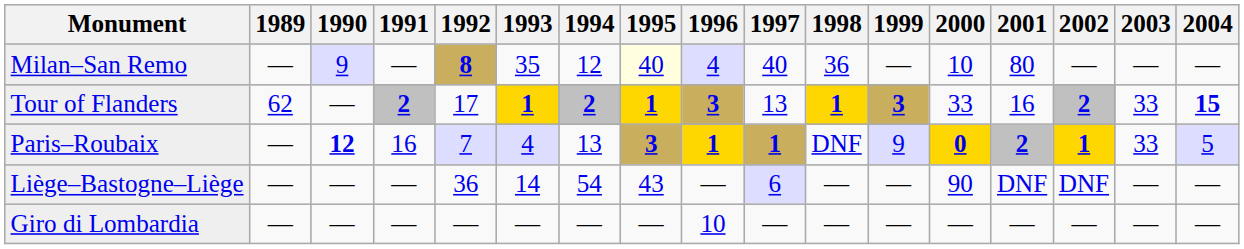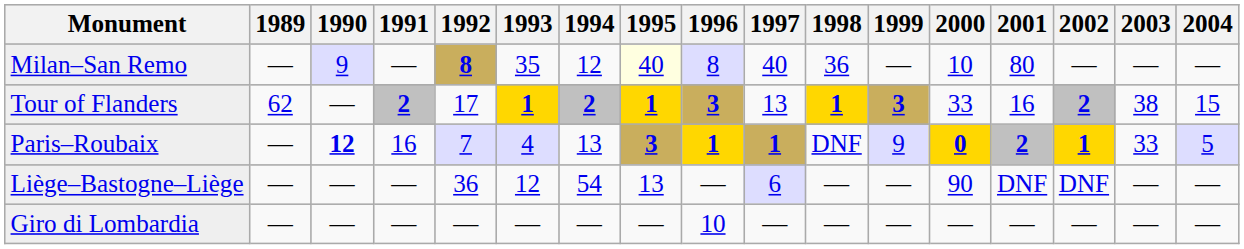Milan–San Remo | 1996: 4 -> 8
Tour of Flanders | 2003: 33 -> 38
Tour of Flanders | 2004: bold -> normal
Liège–Bastogne–Liège | 1993: 14 -> 12
Liège–Bastogne–Liège | 1995: 43 -> 13
